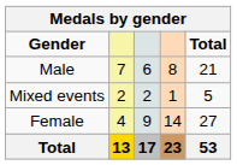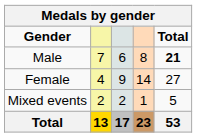Male | Total: normal -> bold
rows swapped: Female <-> Mixed events
